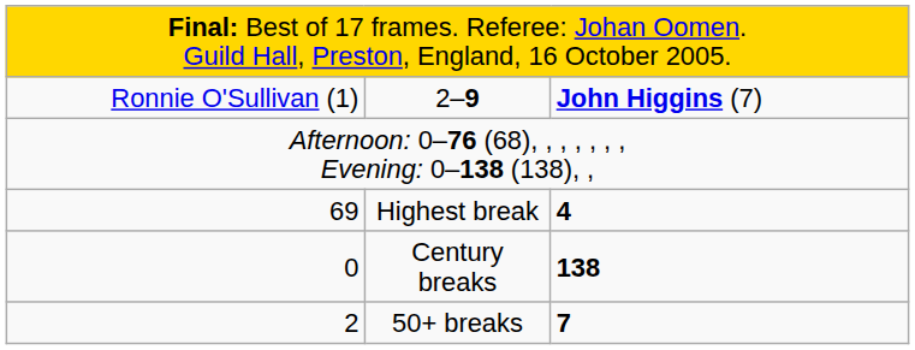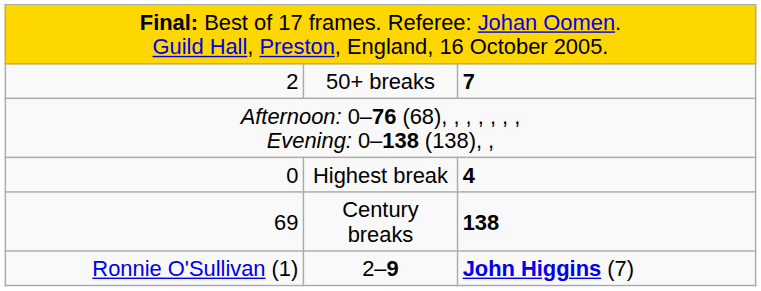rows swapped: 2–9 <-> 50+ breaks
Highest break | column 1: 69 -> 0
Century breaks | column 1: 0 -> 69
